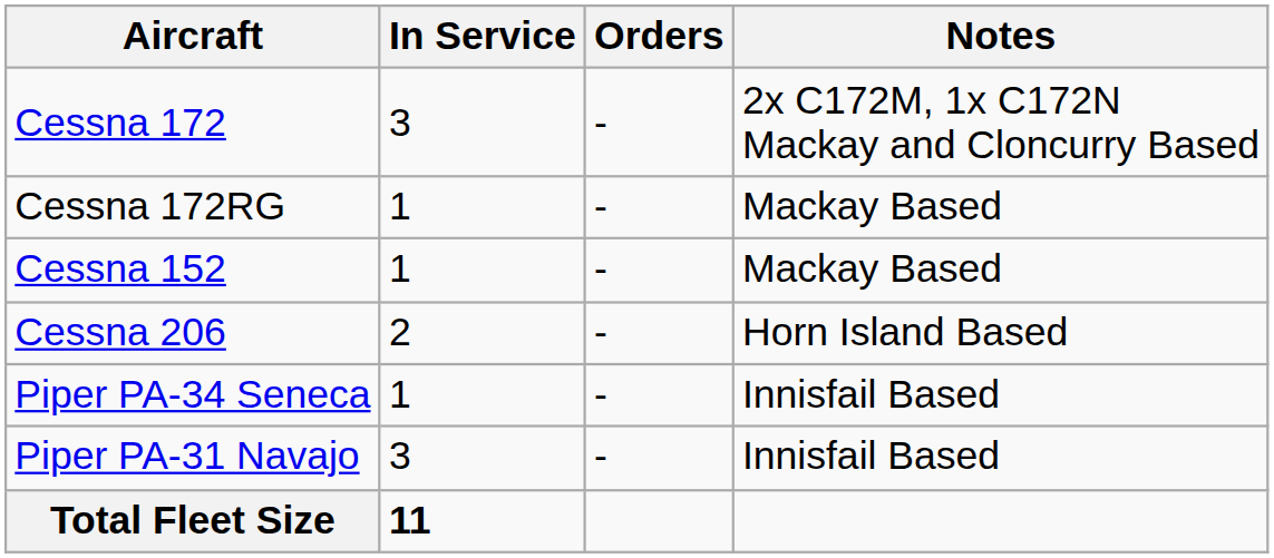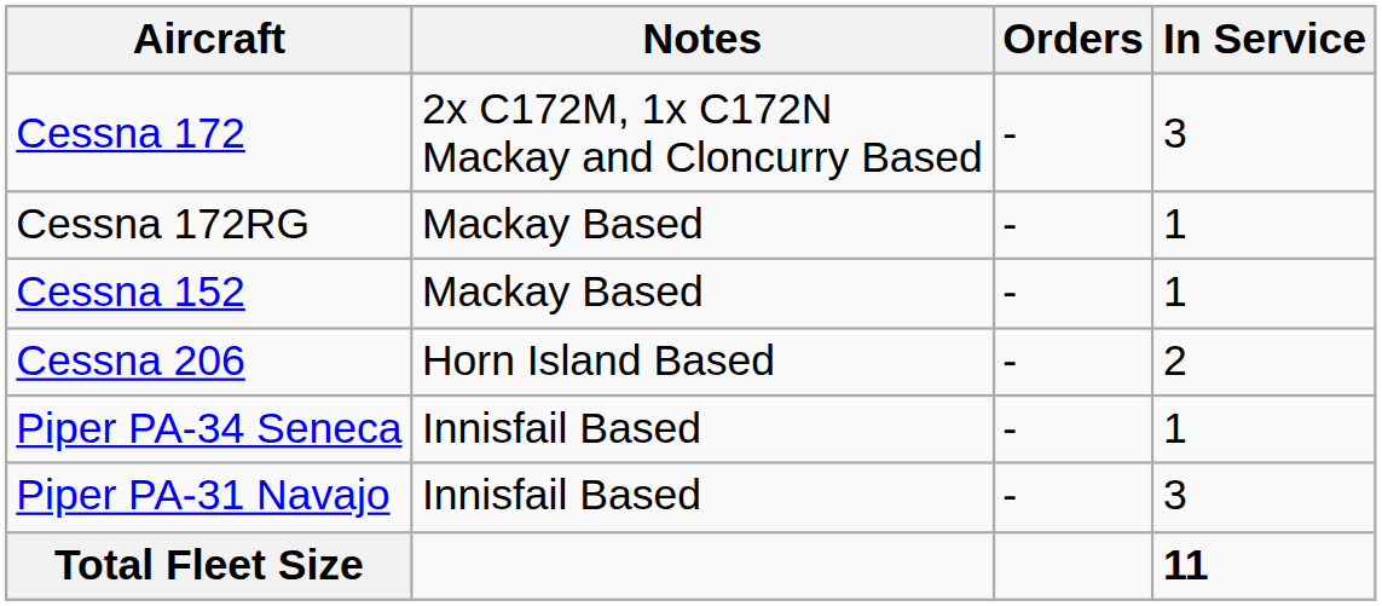columns swapped: In Service <-> Notes
